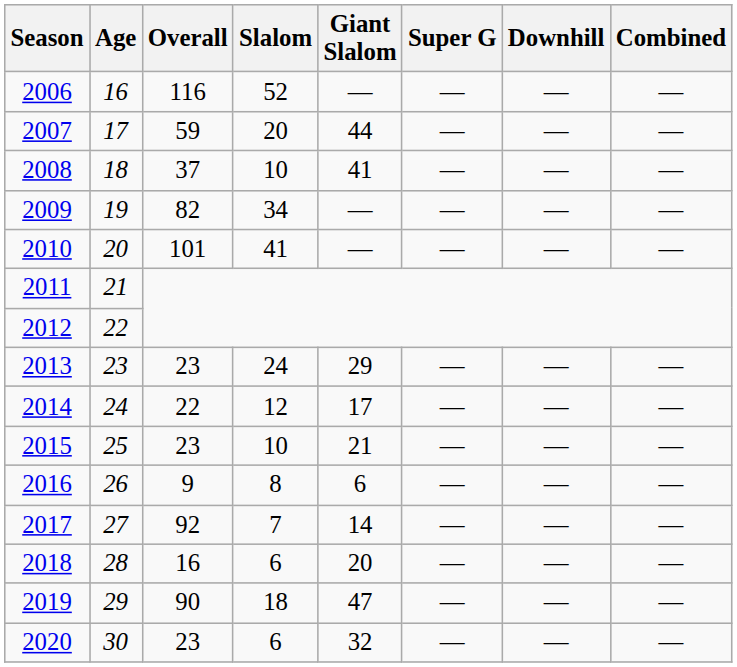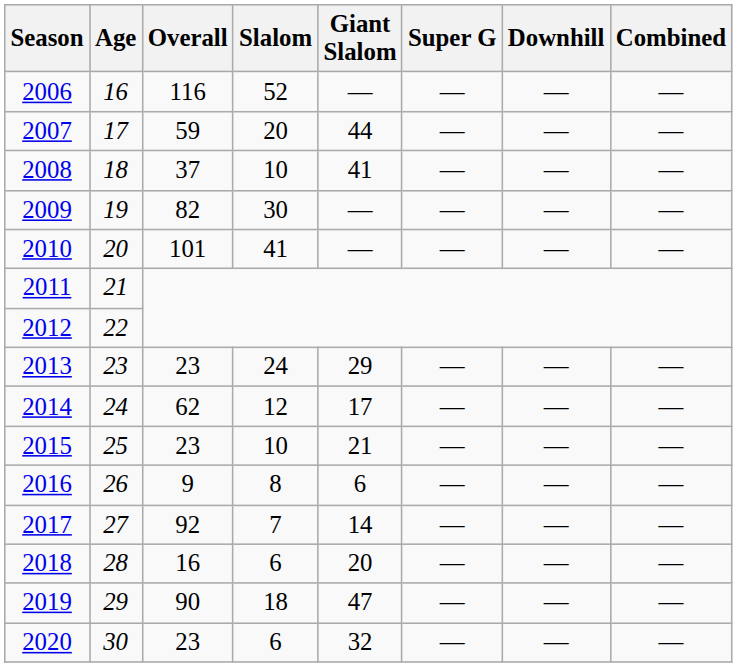2009 | Slalom: 34 -> 30
2014 | Overall: 22 -> 62
